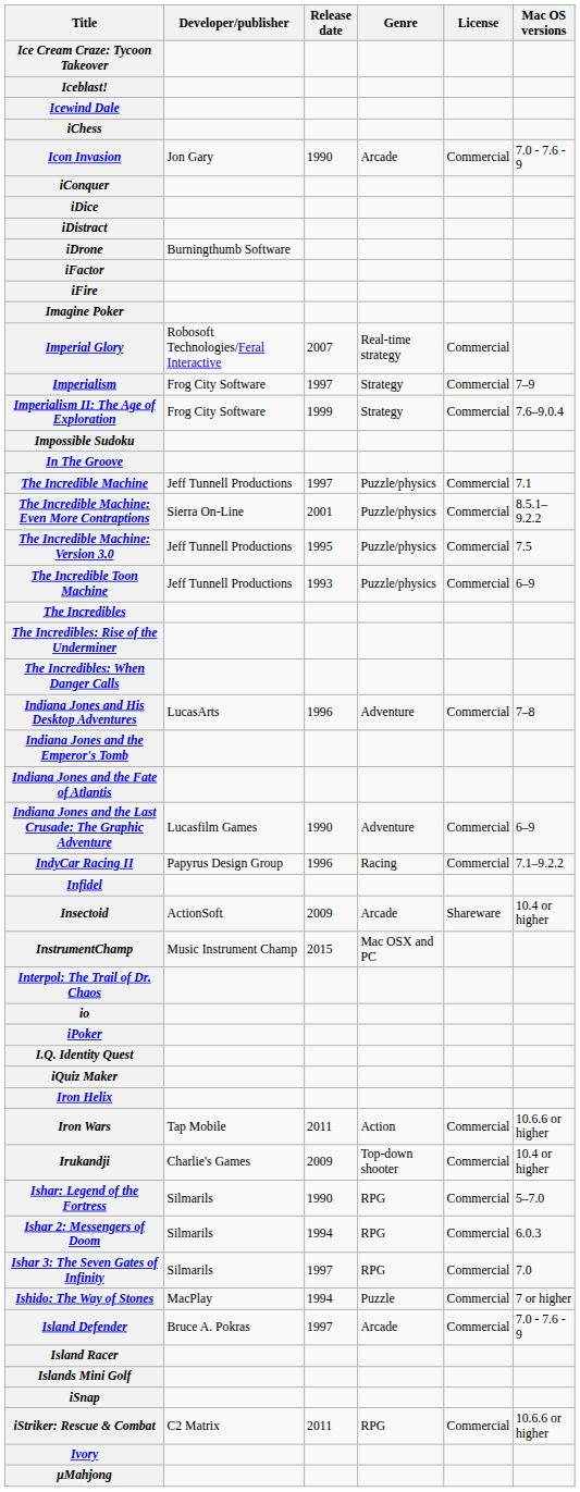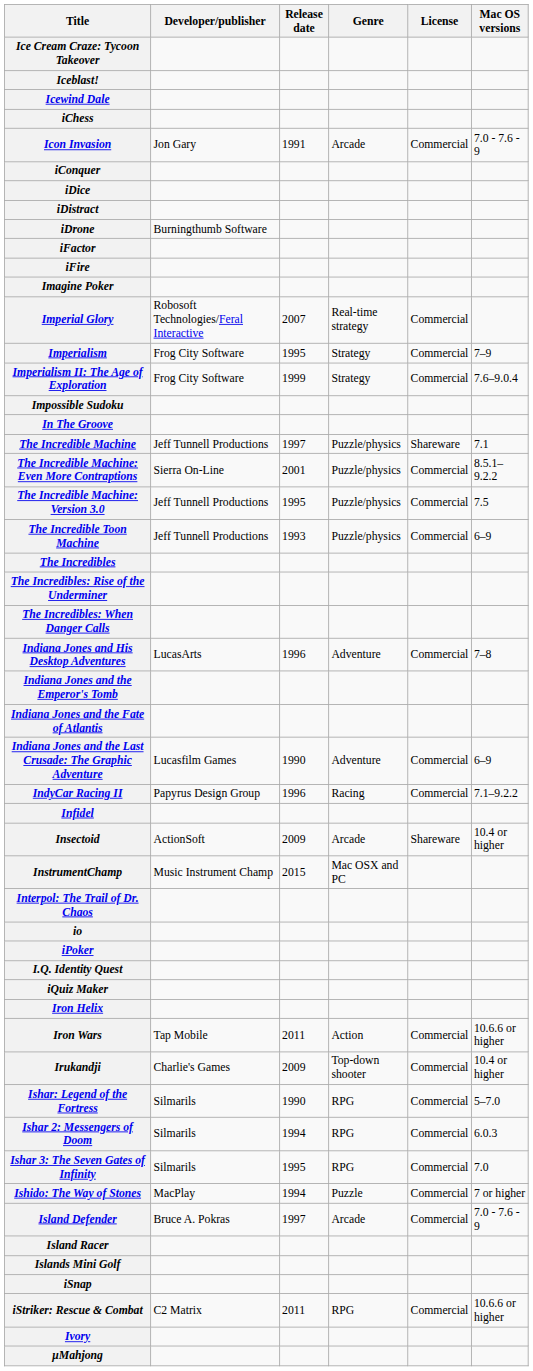Icon Invasion | Release date: 1990 -> 1991
Imperialism | Release date: 1997 -> 1995
The Incredible Machine | License: Commercial -> Shareware
Ishar 3: The Seven Gates of Infinity | Release date: 1997 -> 1995
